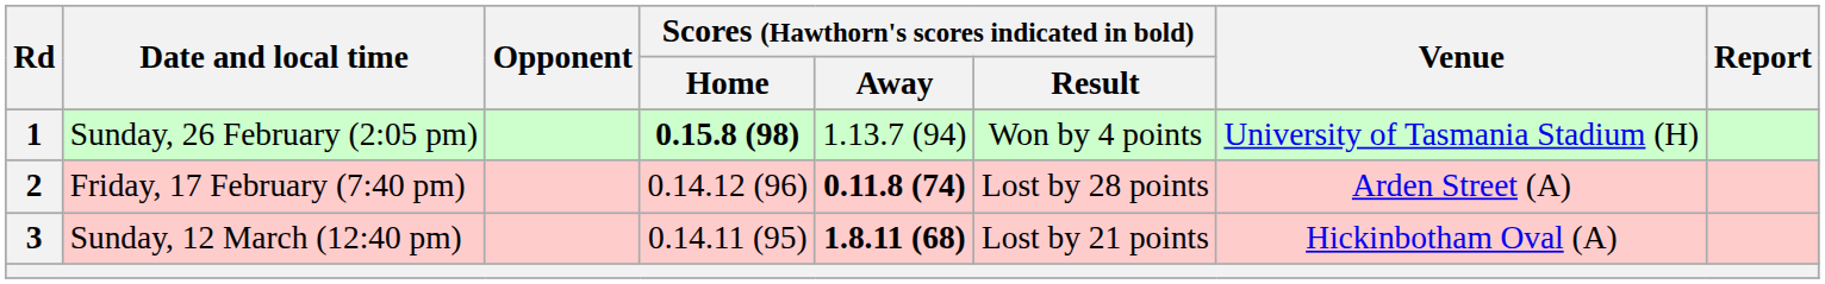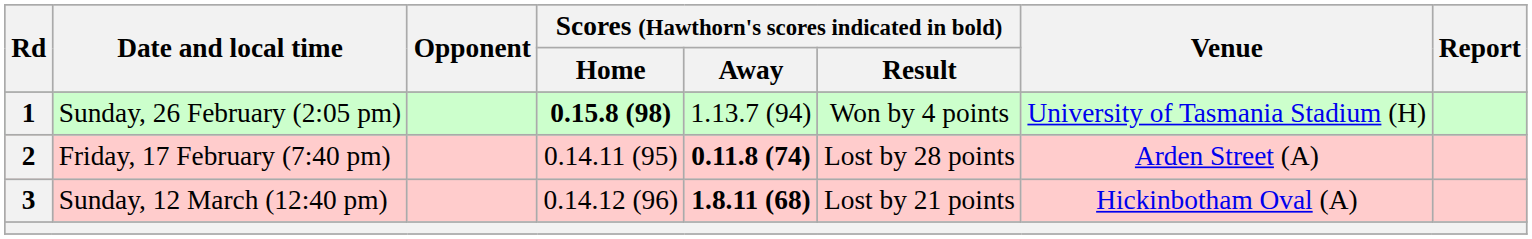2 | Scores (Hawthorn's scores indicated in bold) / Home: 0.14.12 (96) -> 0.14.11 (95)
3 | Scores (Hawthorn's scores indicated in bold) / Home: 0.14.11 (95) -> 0.14.12 (96)
